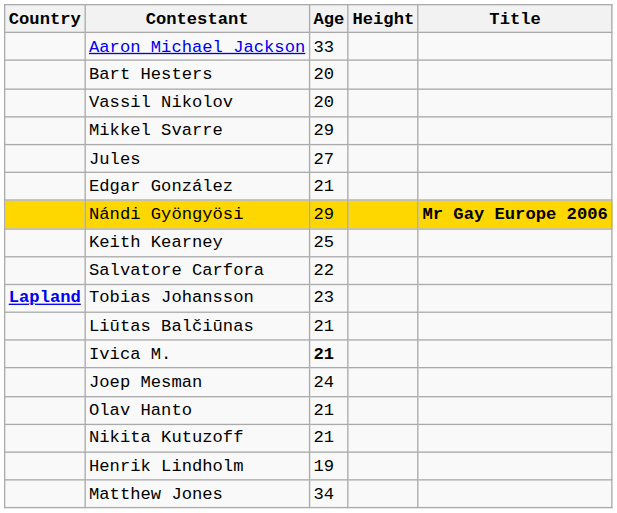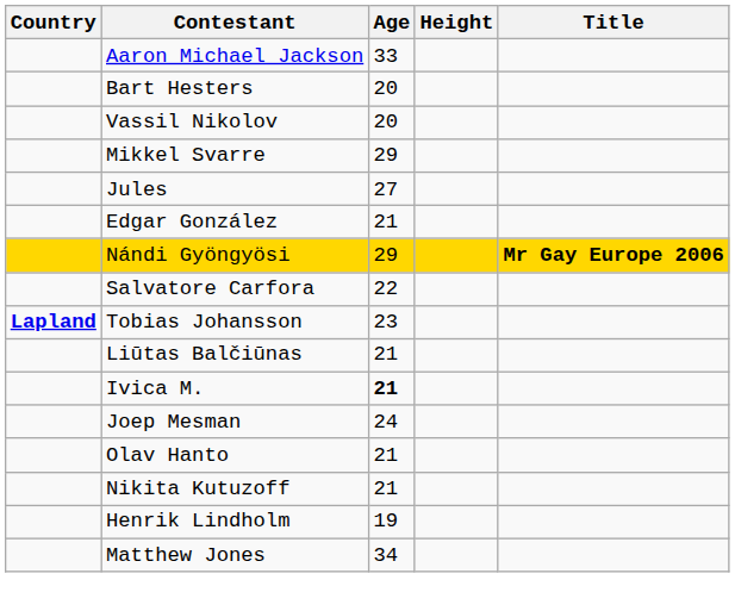- row: Keith Kearney | 25
